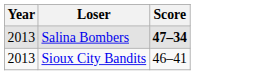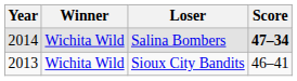+ column: Winner | Wichita Wild | Wichita Wild
Salina Bombers | Year: 2013 -> 2014
